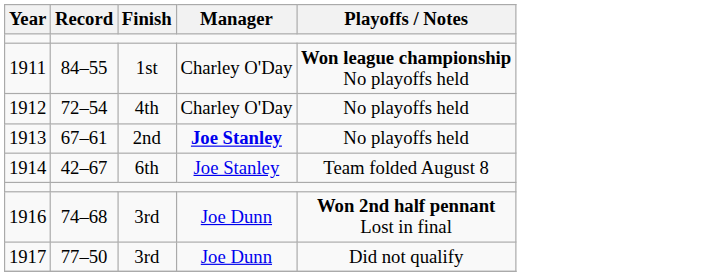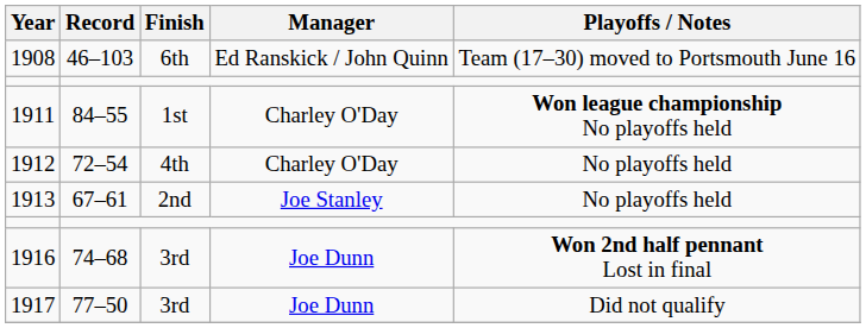+ row: 1908 | 46–103 | 6th | Ed Ranskick / John Quinn | Team (17–30) moved to Portsmouth June 16
1913 | Manager: bold -> normal
- row: 1914 | 42–67 | 6th | Joe Stanley | Team folded August 8
